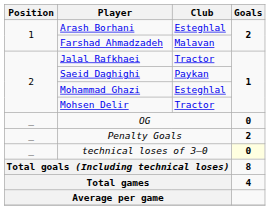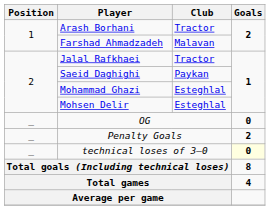Arash Borhani | Club: Esteghlal -> Tractor
Mohsen Delir | Club: Tractor -> Esteghlal
